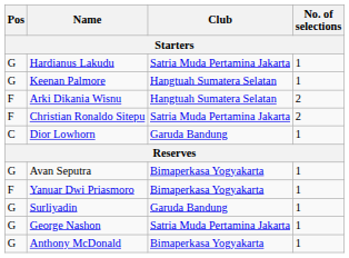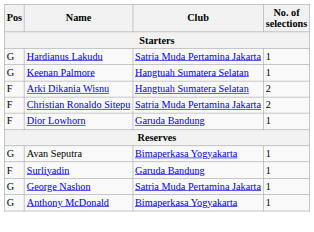Dior Lowhorn | Pos: C -> F
- row: F | Yanuar Dwi Priasmoro | Bimaperkasa Yogyakarta | 1
Surliyadin | Pos: G -> F
